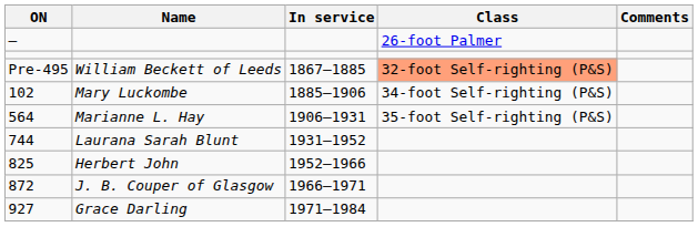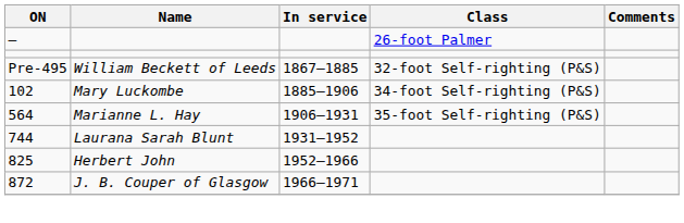Pre-495 | Class: lightsalmon background -> no background
- row: 927 | Grace Darling | 1971–1984
